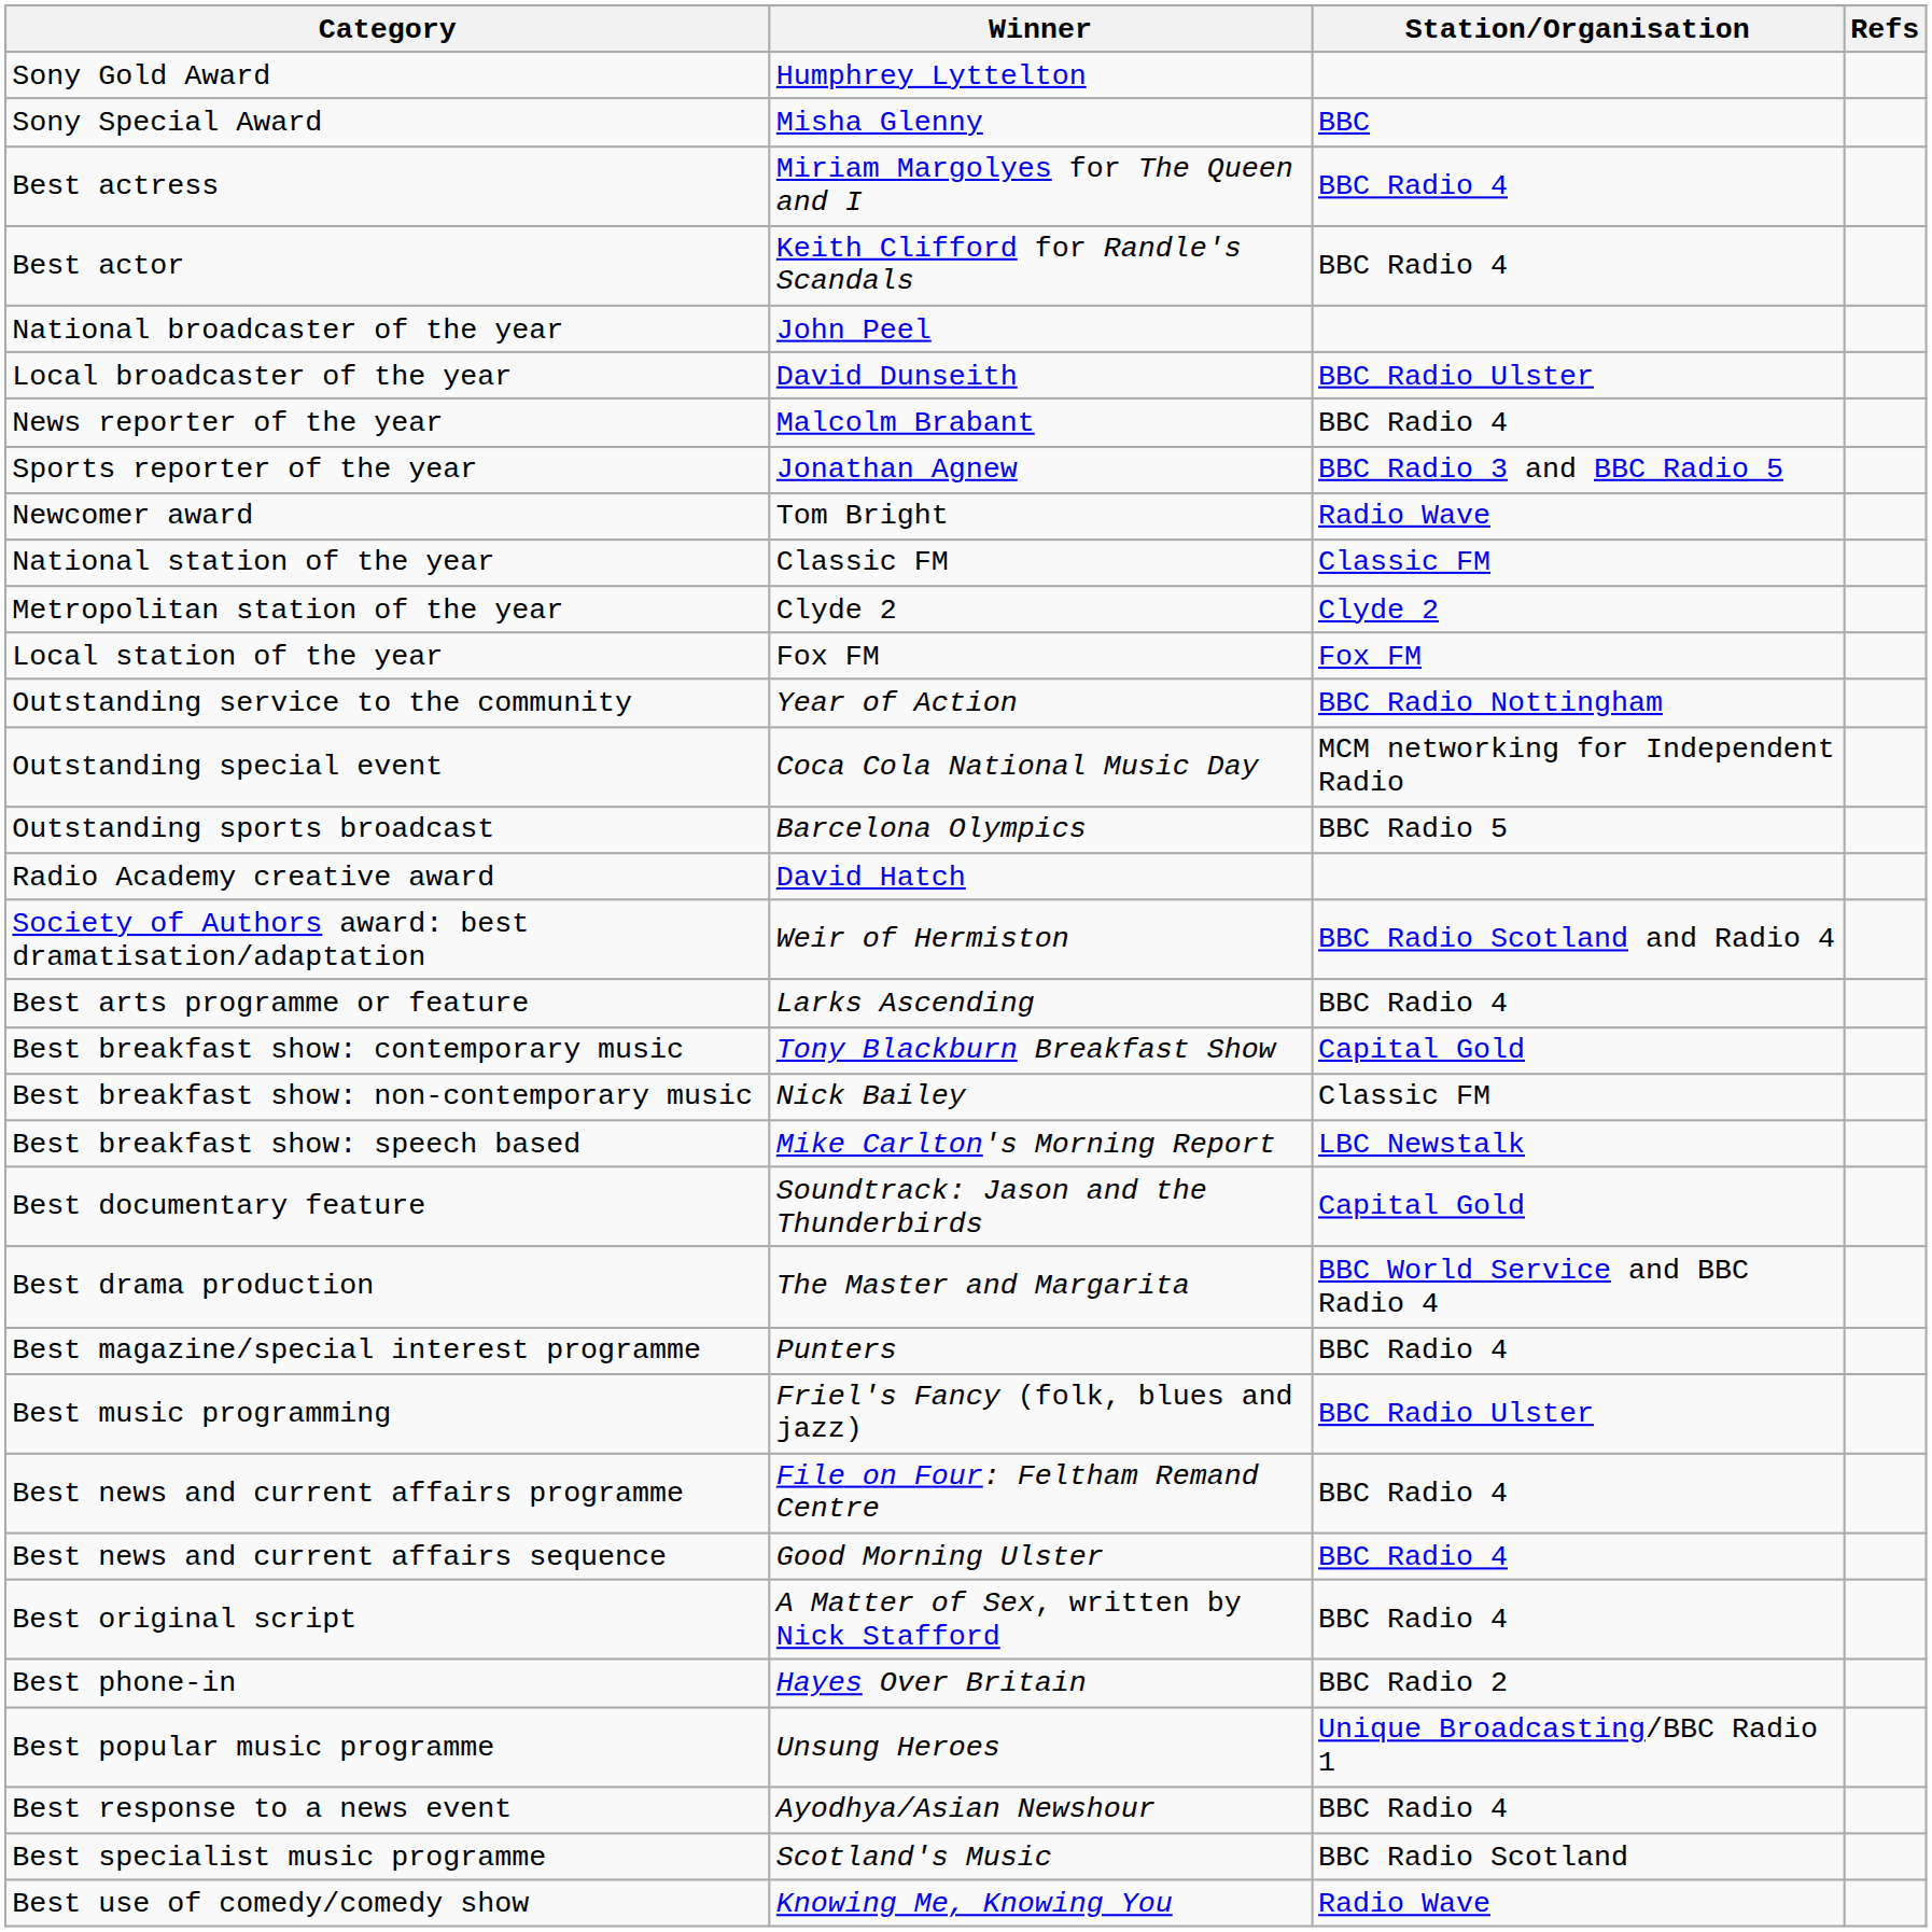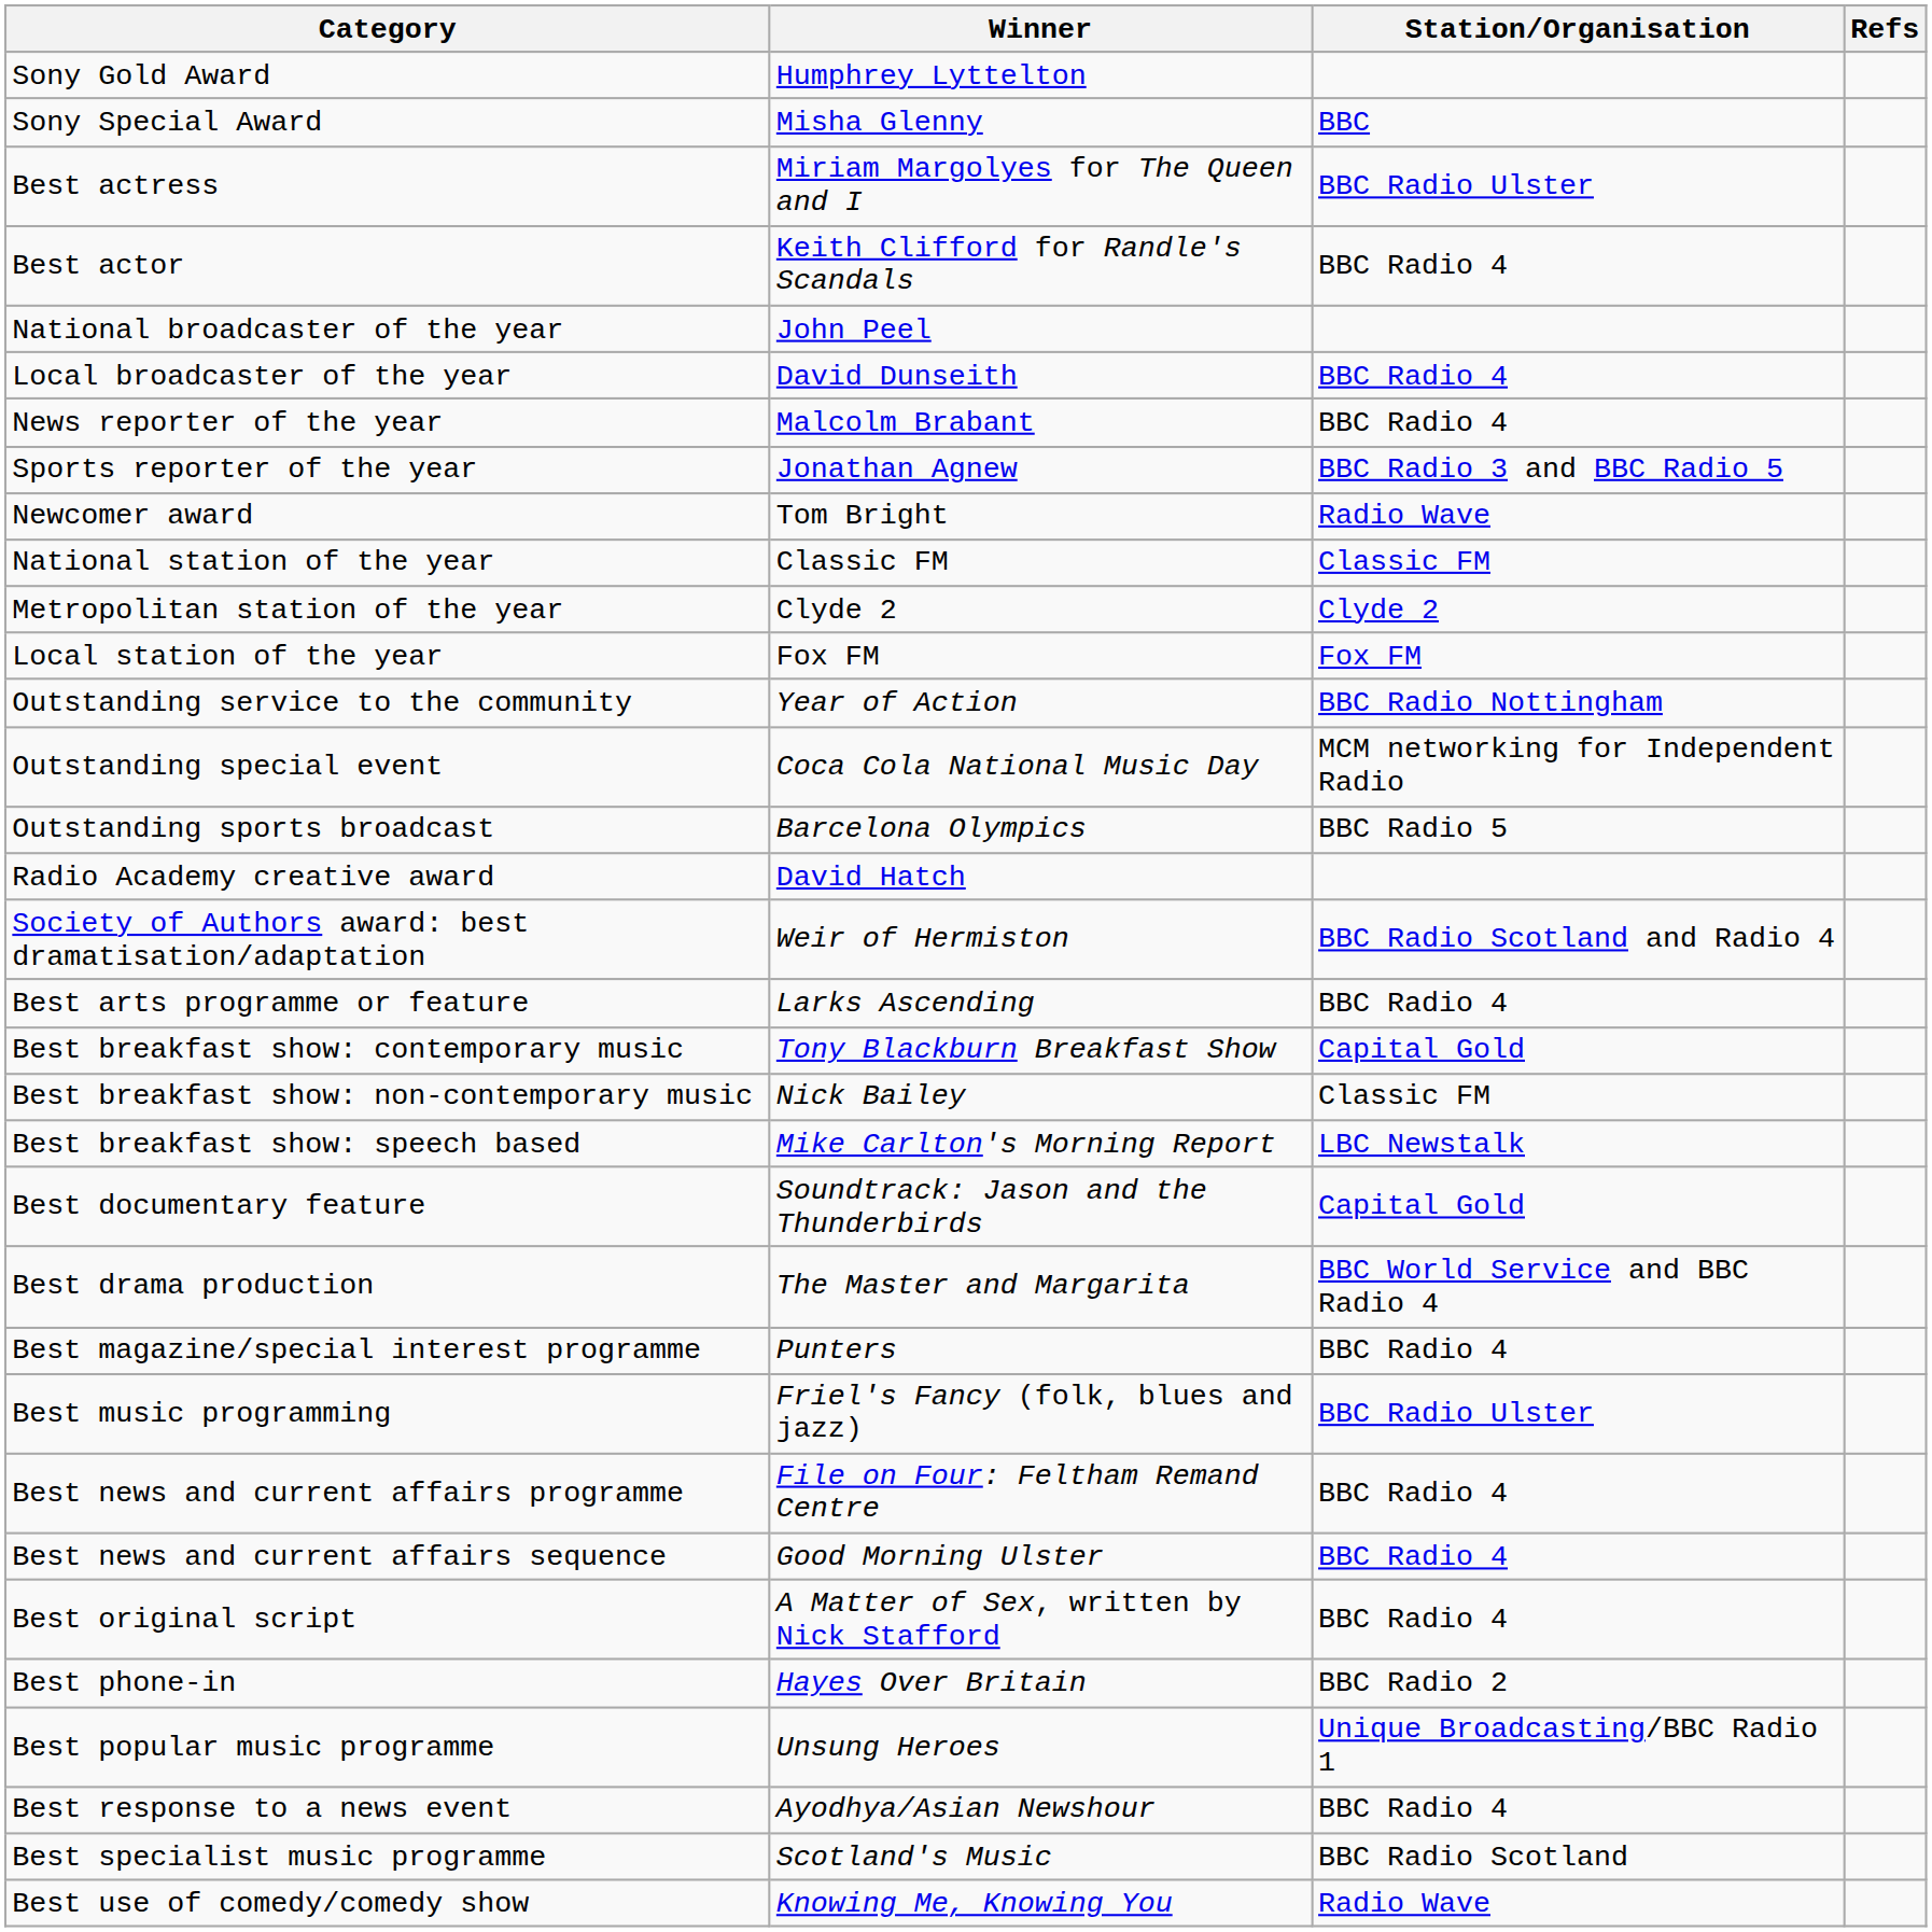Best actress | Station/Organisation: BBC Radio 4 -> BBC Radio Ulster
Local broadcaster of the year | Station/Organisation: BBC Radio Ulster -> BBC Radio 4
